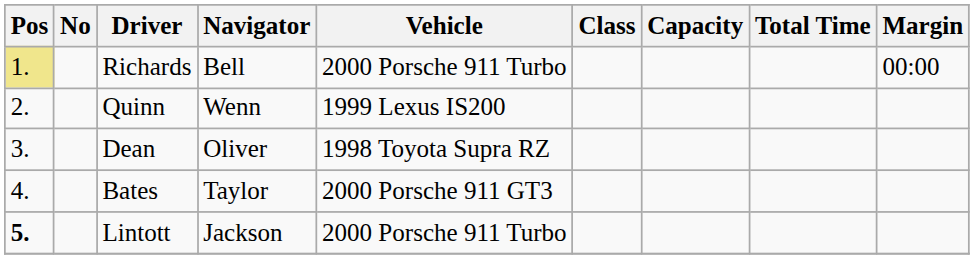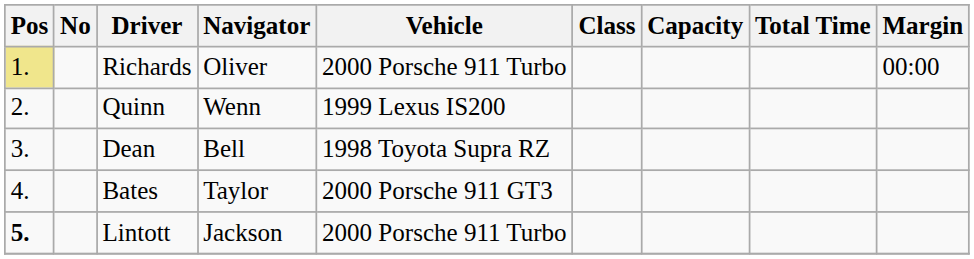Richards | Navigator: Bell -> Oliver
Dean | Navigator: Oliver -> Bell
